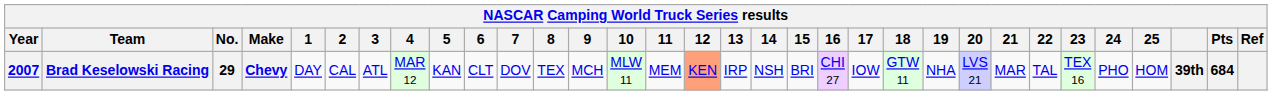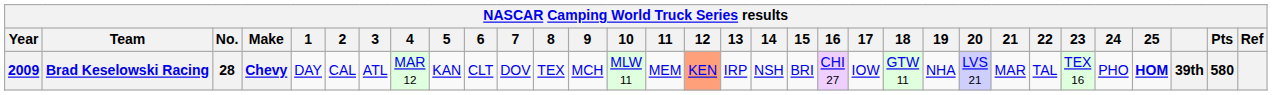Brad Keselowski Racing | Year: 2007 -> 2009
Brad Keselowski Racing | No.: 29 -> 28
Brad Keselowski Racing | 25: normal -> bold
Brad Keselowski Racing | Pts: 684 -> 580
